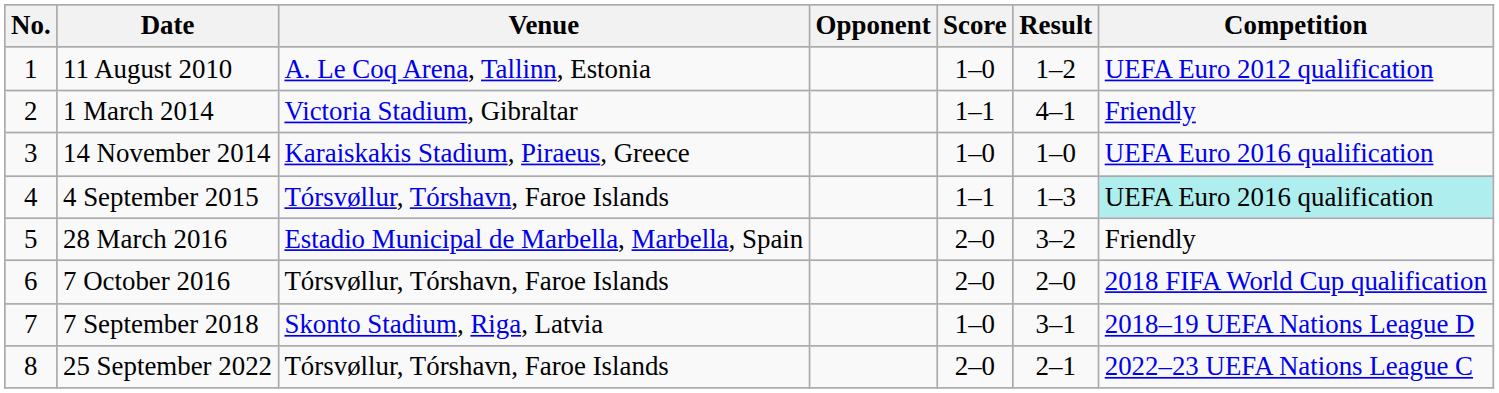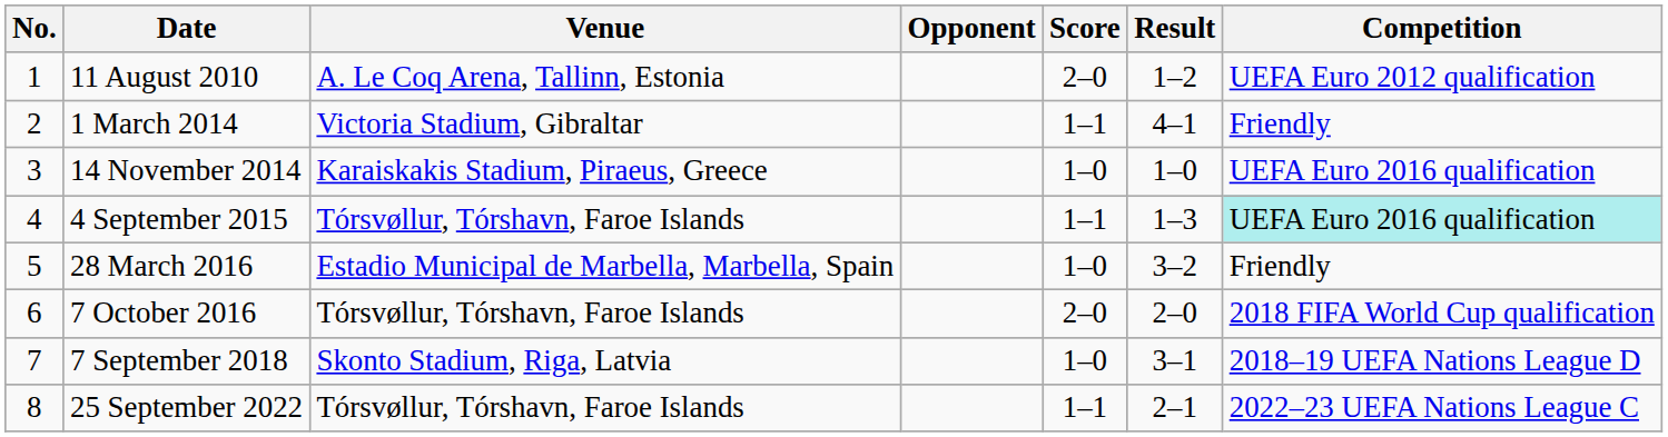11 August 2010 | Score: 1–0 -> 2–0
28 March 2016 | Score: 2–0 -> 1–0
25 September 2022 | Score: 2–0 -> 1–1
